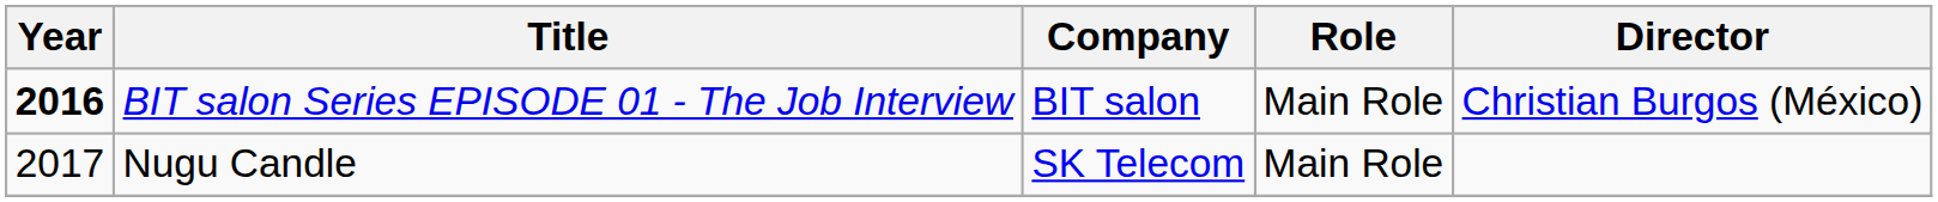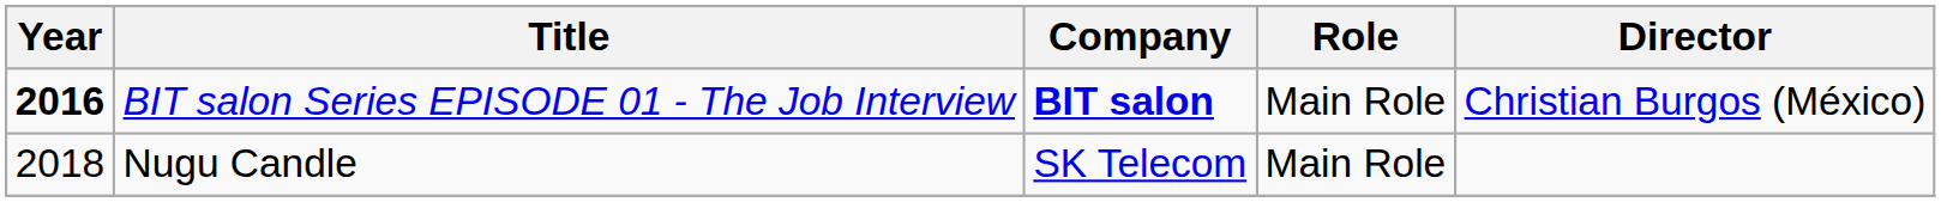BIT salon Series EPISODE 01 - The Job Interview | Company: normal -> bold
Nugu Candle | Year: 2017 -> 2018
